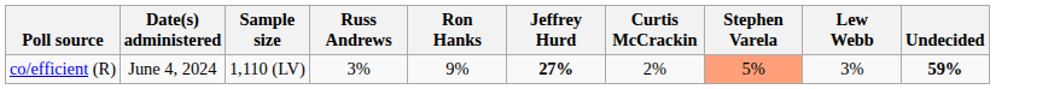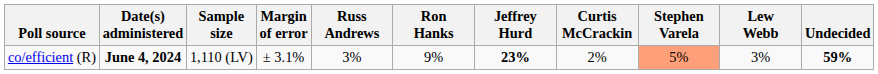+ column: Margin of error | ± 3.1%
co/efficient (R) | Date(s) administered: normal -> bold
co/efficient (R) | Jeffrey Hurd: 27% -> 23%
